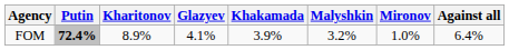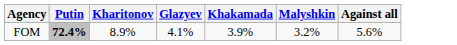- column: Mironov | 1.0%
FOM | Against all: 6.4% -> 5.6%
